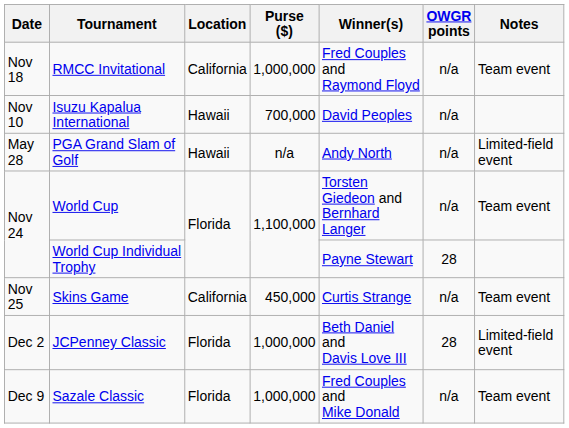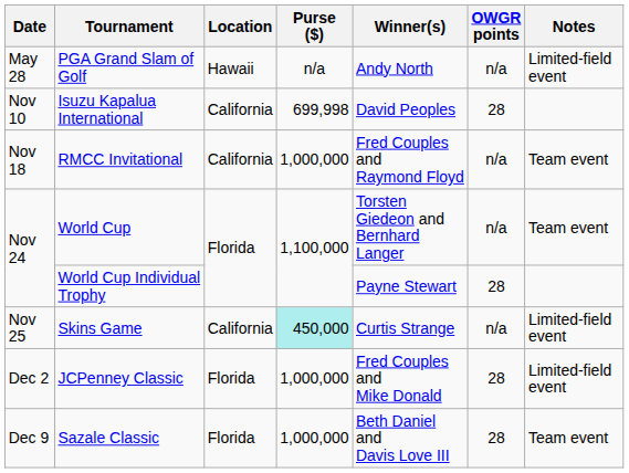rows swapped: PGA Grand Slam of Golf <-> RMCC Invitational
Isuzu Kapalua International | Location: Hawaii -> California
Isuzu Kapalua International | Purse ($): 700,000 -> 699,998
Isuzu Kapalua International | OWGR points: n/a -> 28
Skins Game | Purse ($): no background -> paleturquoise background
Skins Game | Notes: Team event -> Limited-field event
JCPenney Classic | Winner(s): Beth Daniel and Davis Love III -> Fred Couples and Mike Donald
Sazale Classic | Winner(s): Fred Couples and Mike Donald -> Beth Daniel and Davis Love III
Sazale Classic | OWGR points: n/a -> 28
